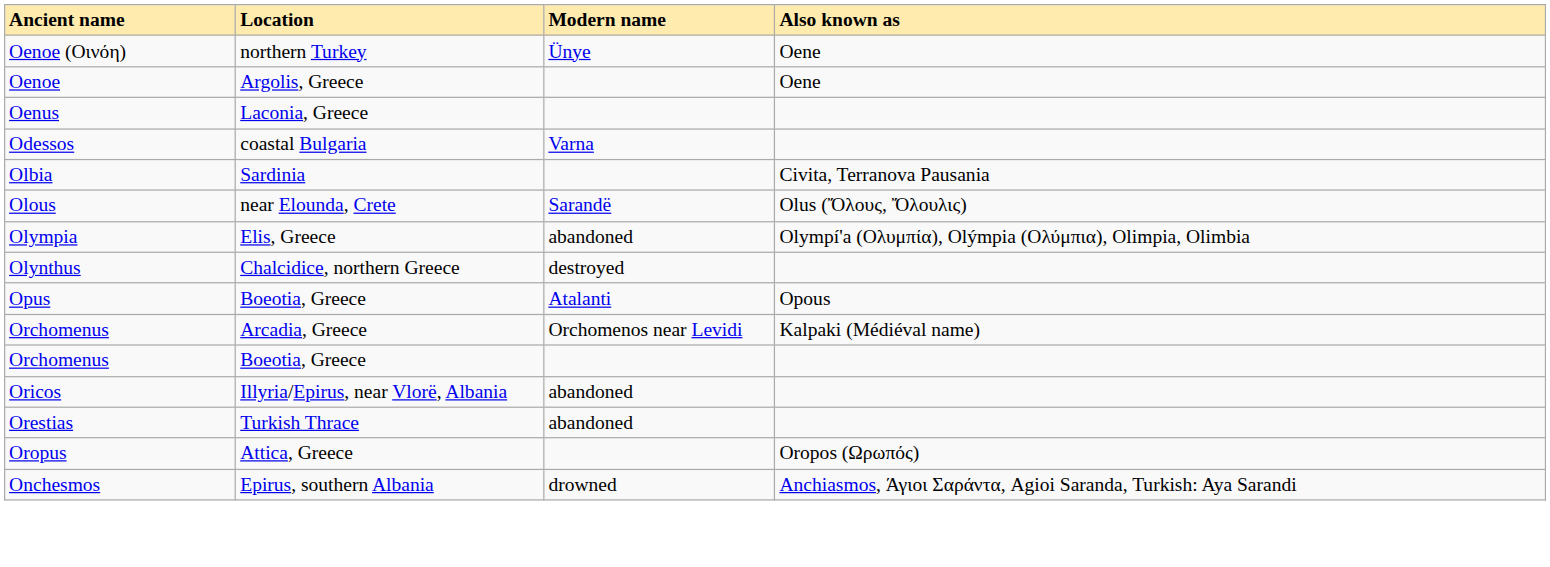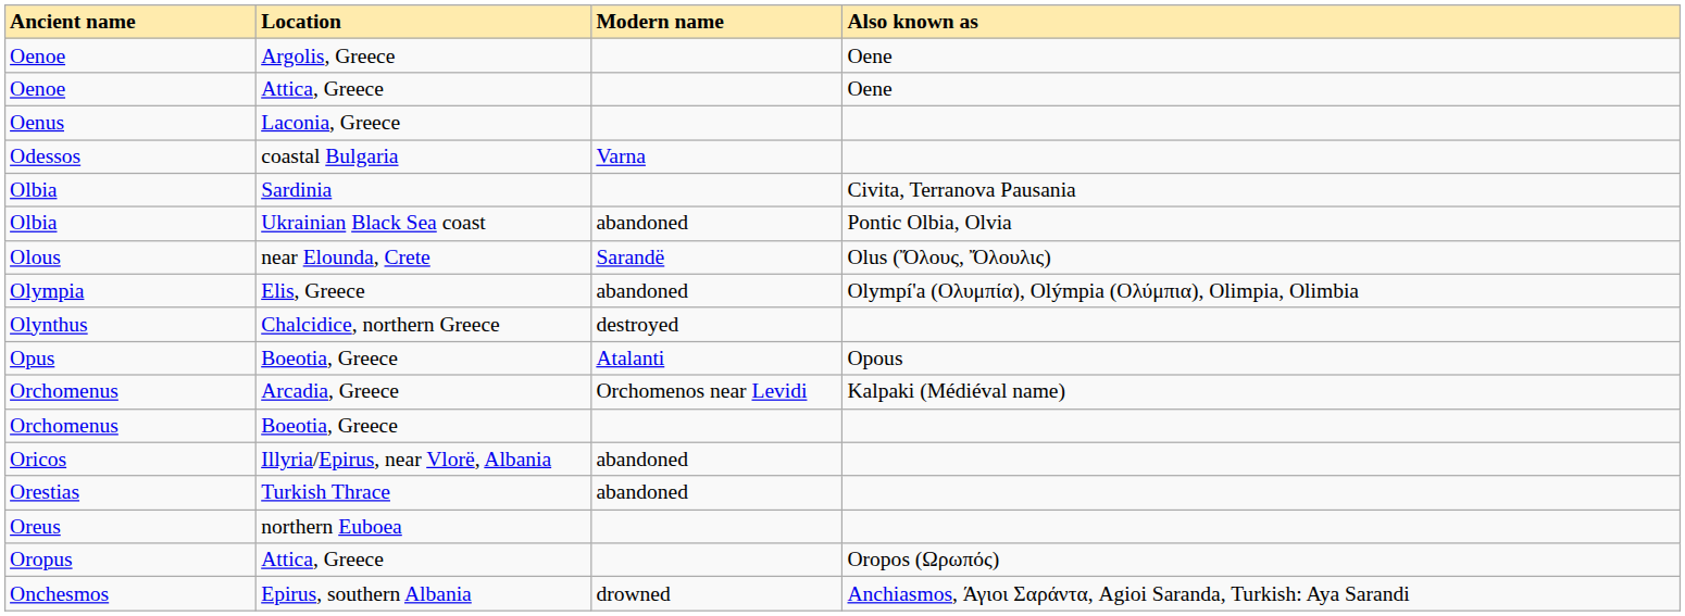- row: Oenoe (Οινόη) | northern Turkey | Ünye | Oene
+ row: Oenoe | Attica, Greece | Oene
+ row: Olbia | Ukrainian Black Sea coast | abandoned | Pontic Olbia, Olvia
+ row: Oreus | northern Euboea
